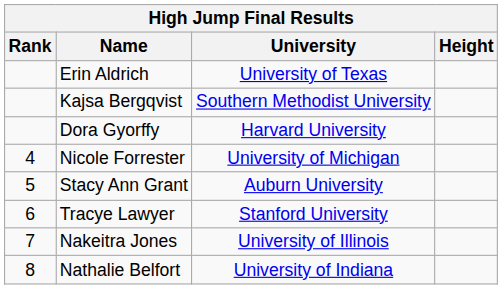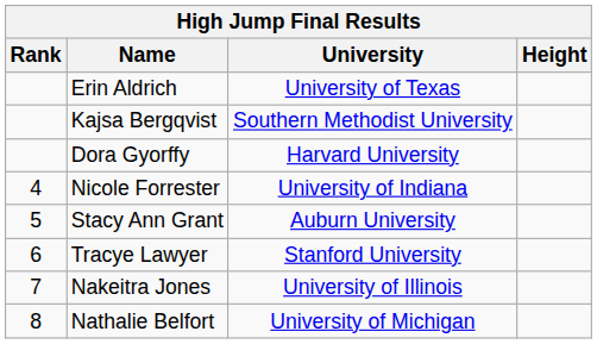Nicole Forrester | University: University of Michigan -> University of Indiana
Nathalie Belfort | University: University of Indiana -> University of Michigan
